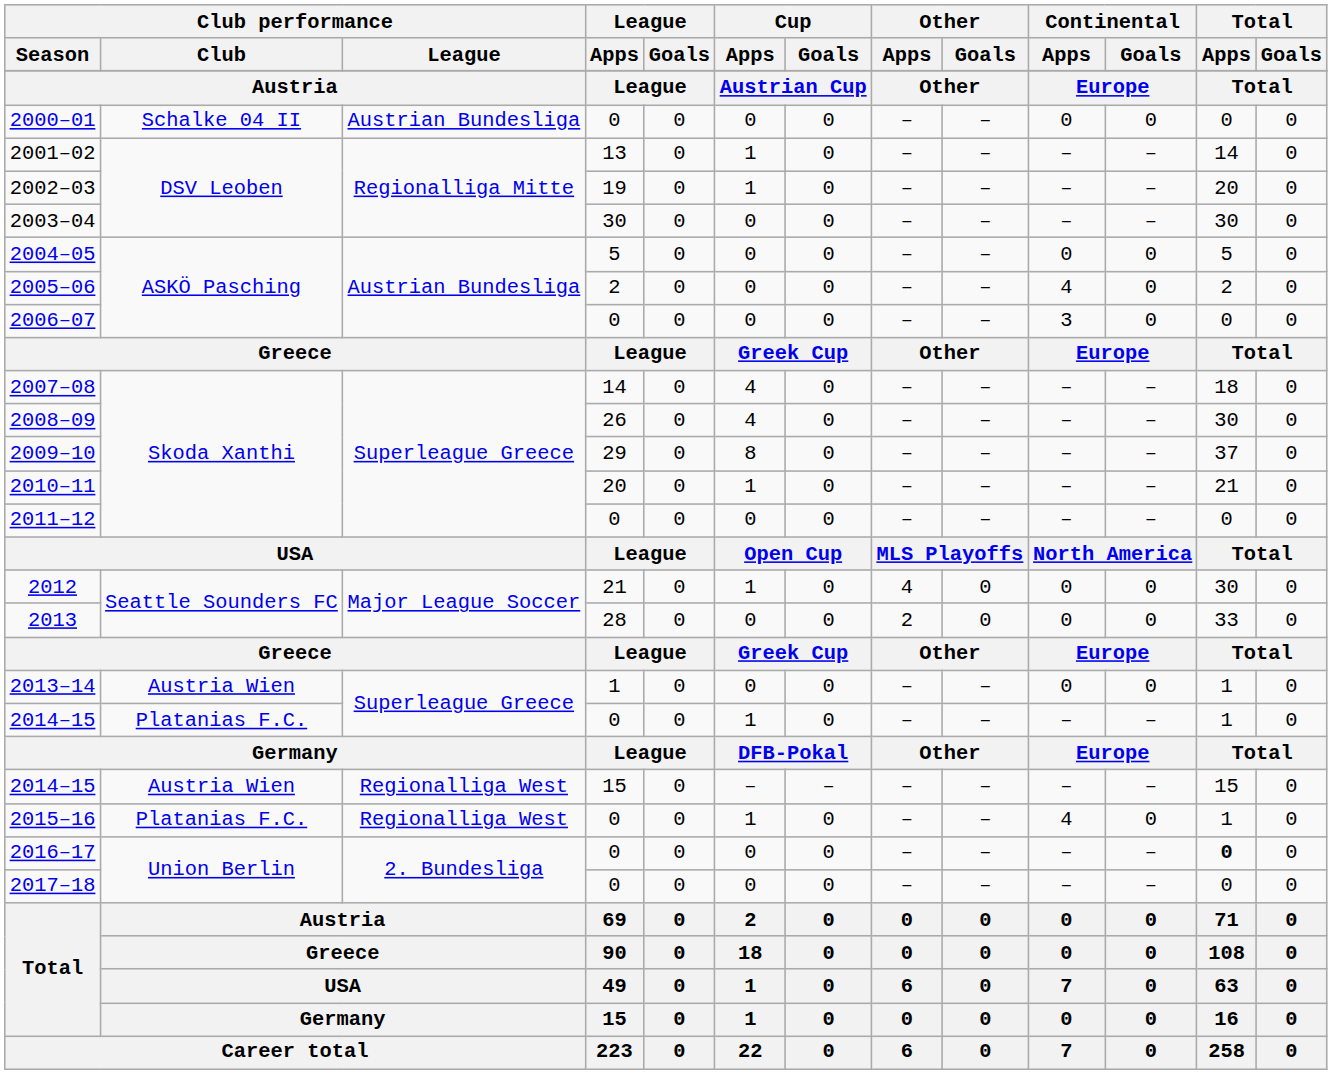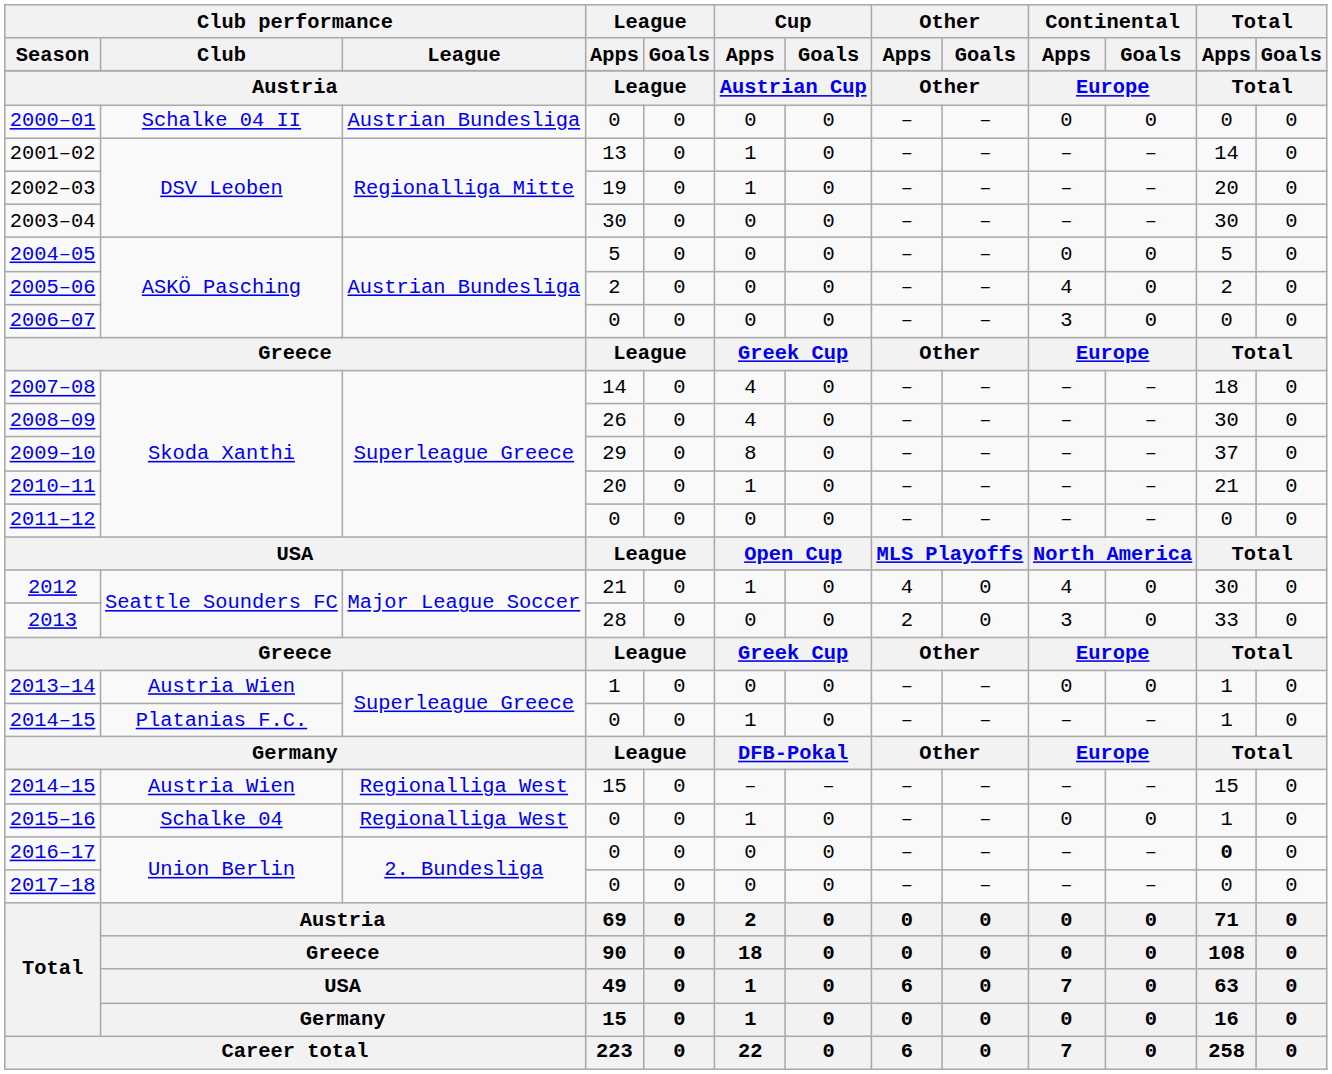2012 | Continental / Apps: 0 -> 4
2013 | Continental / Apps: 0 -> 3
2015–16 | Club performance / Club: Platanias F.C. -> Schalke 04
2015–16 | Continental / Apps: 4 -> 0
